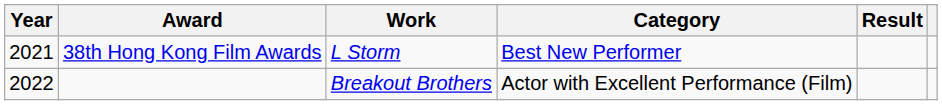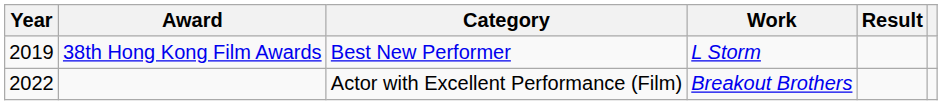columns swapped: Category <-> Work
38th Hong Kong Film Awards | Year: 2021 -> 2019
